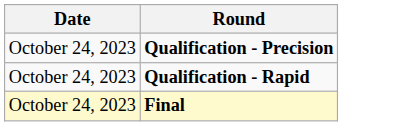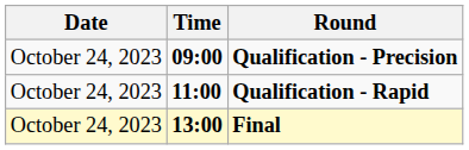+ column: Time | 09:00 | 11:00 | 13:00
